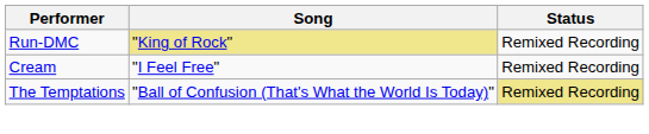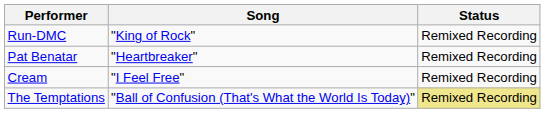Run-DMC | Song: khaki background -> no background
+ row: Pat Benatar | "Heartbreaker" | Remixed Recording
